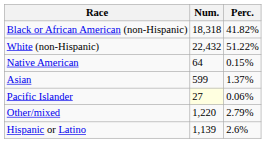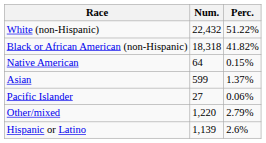rows swapped: White (non-Hispanic) <-> Black or African American (non-Hispanic)
Pacific Islander | Num.: lightyellow background -> no background
